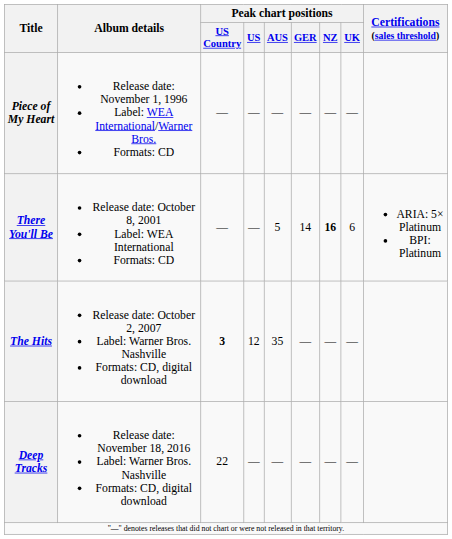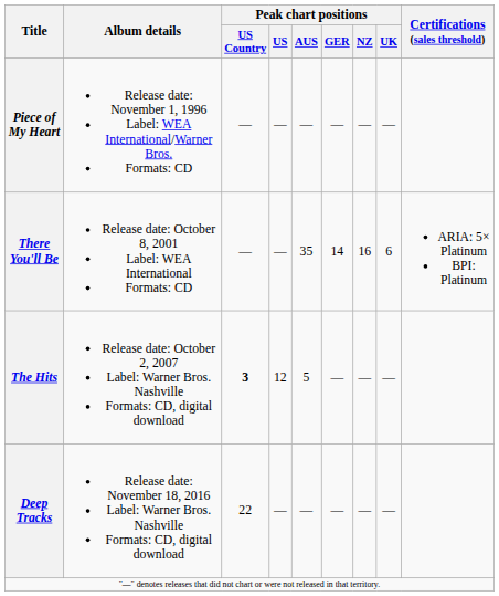There You'll Be | Peak chart positions / AUS: 5 -> 35
There You'll Be | Peak chart positions / NZ: bold -> normal
The Hits | Peak chart positions / AUS: 35 -> 5
